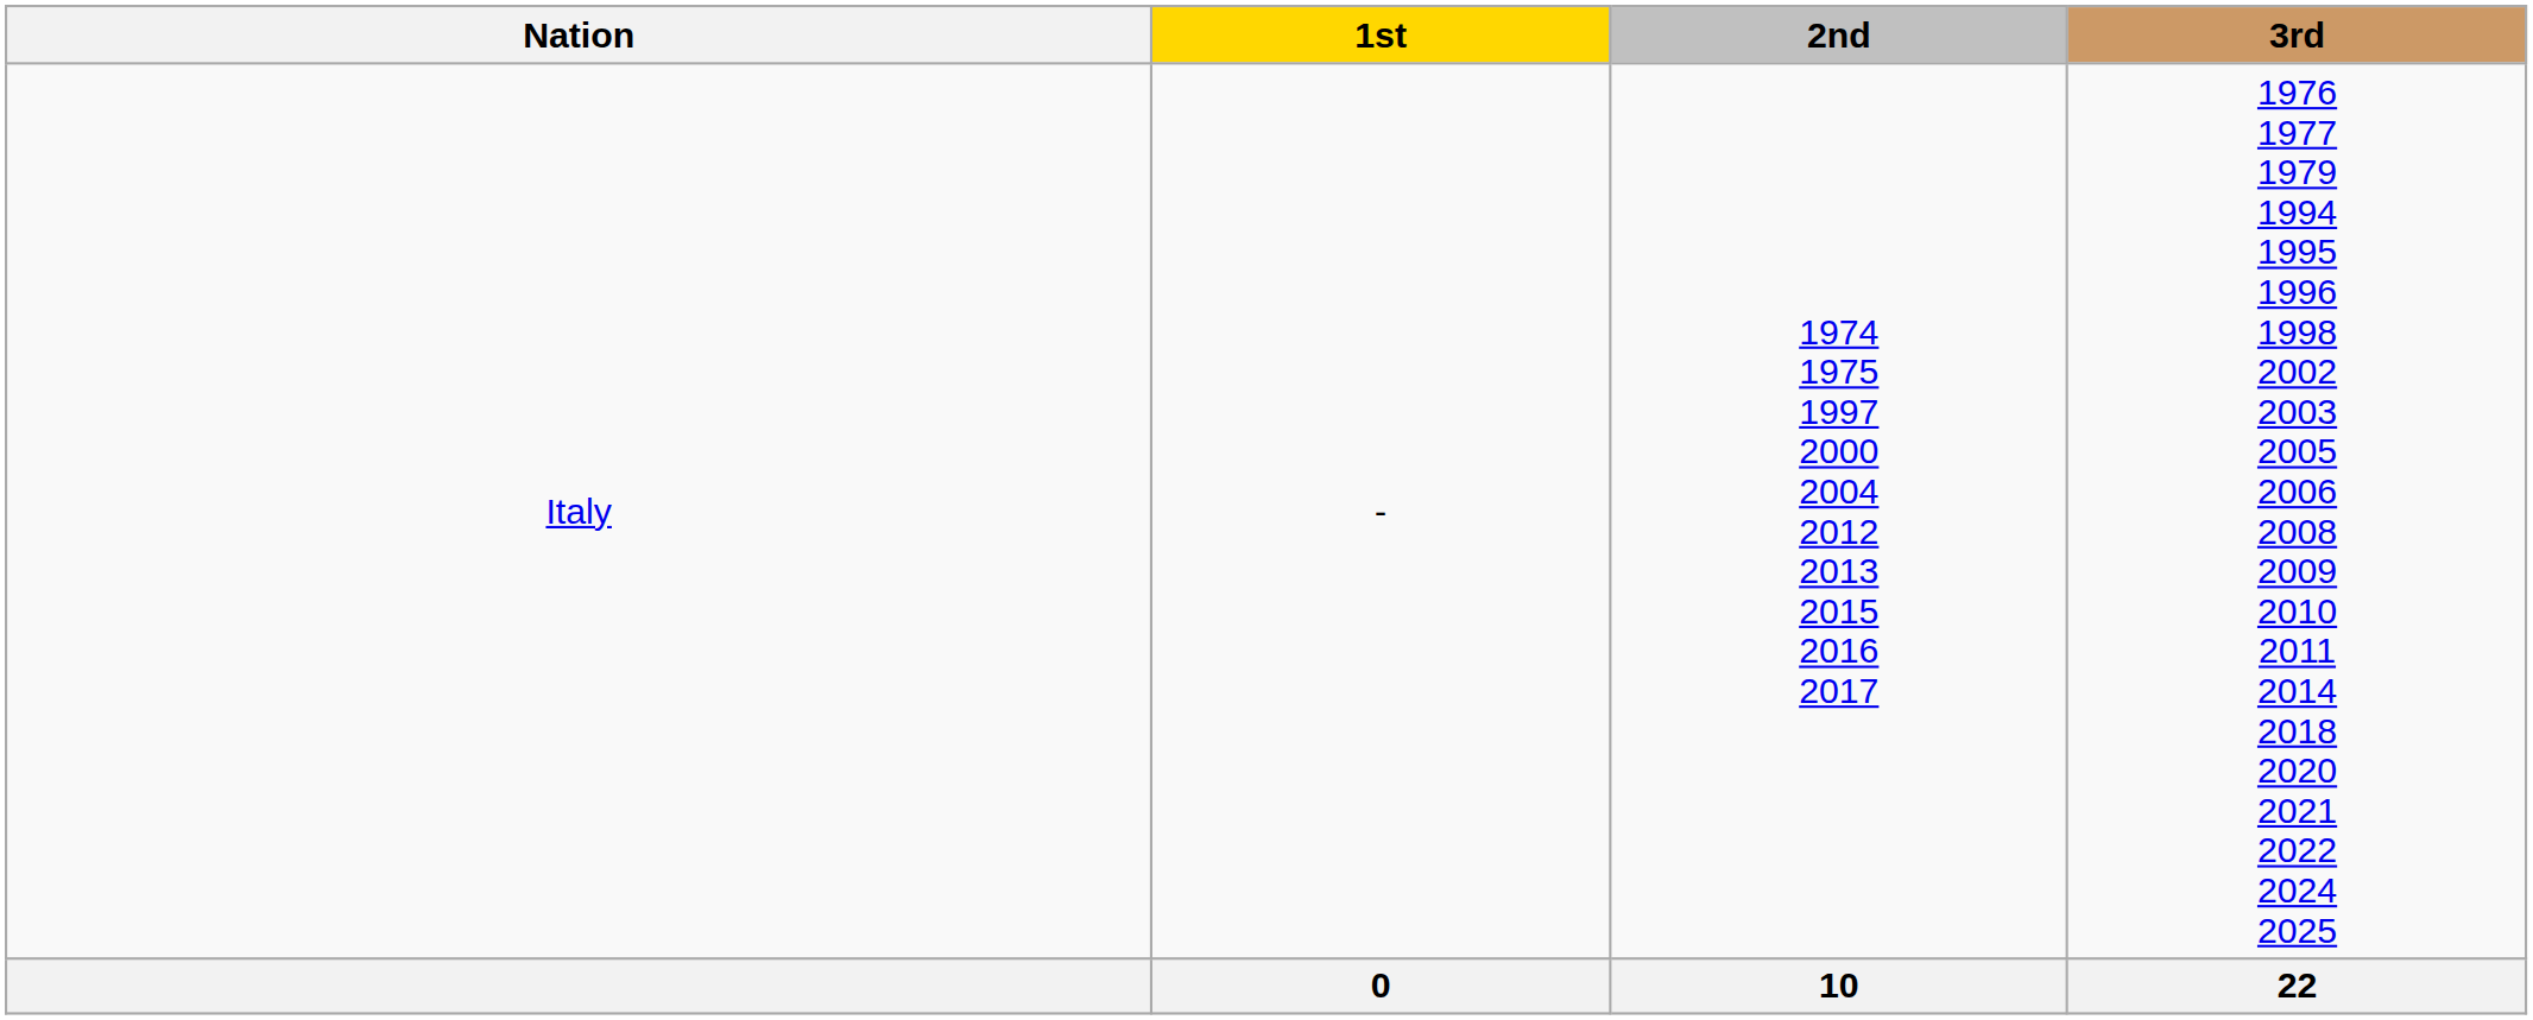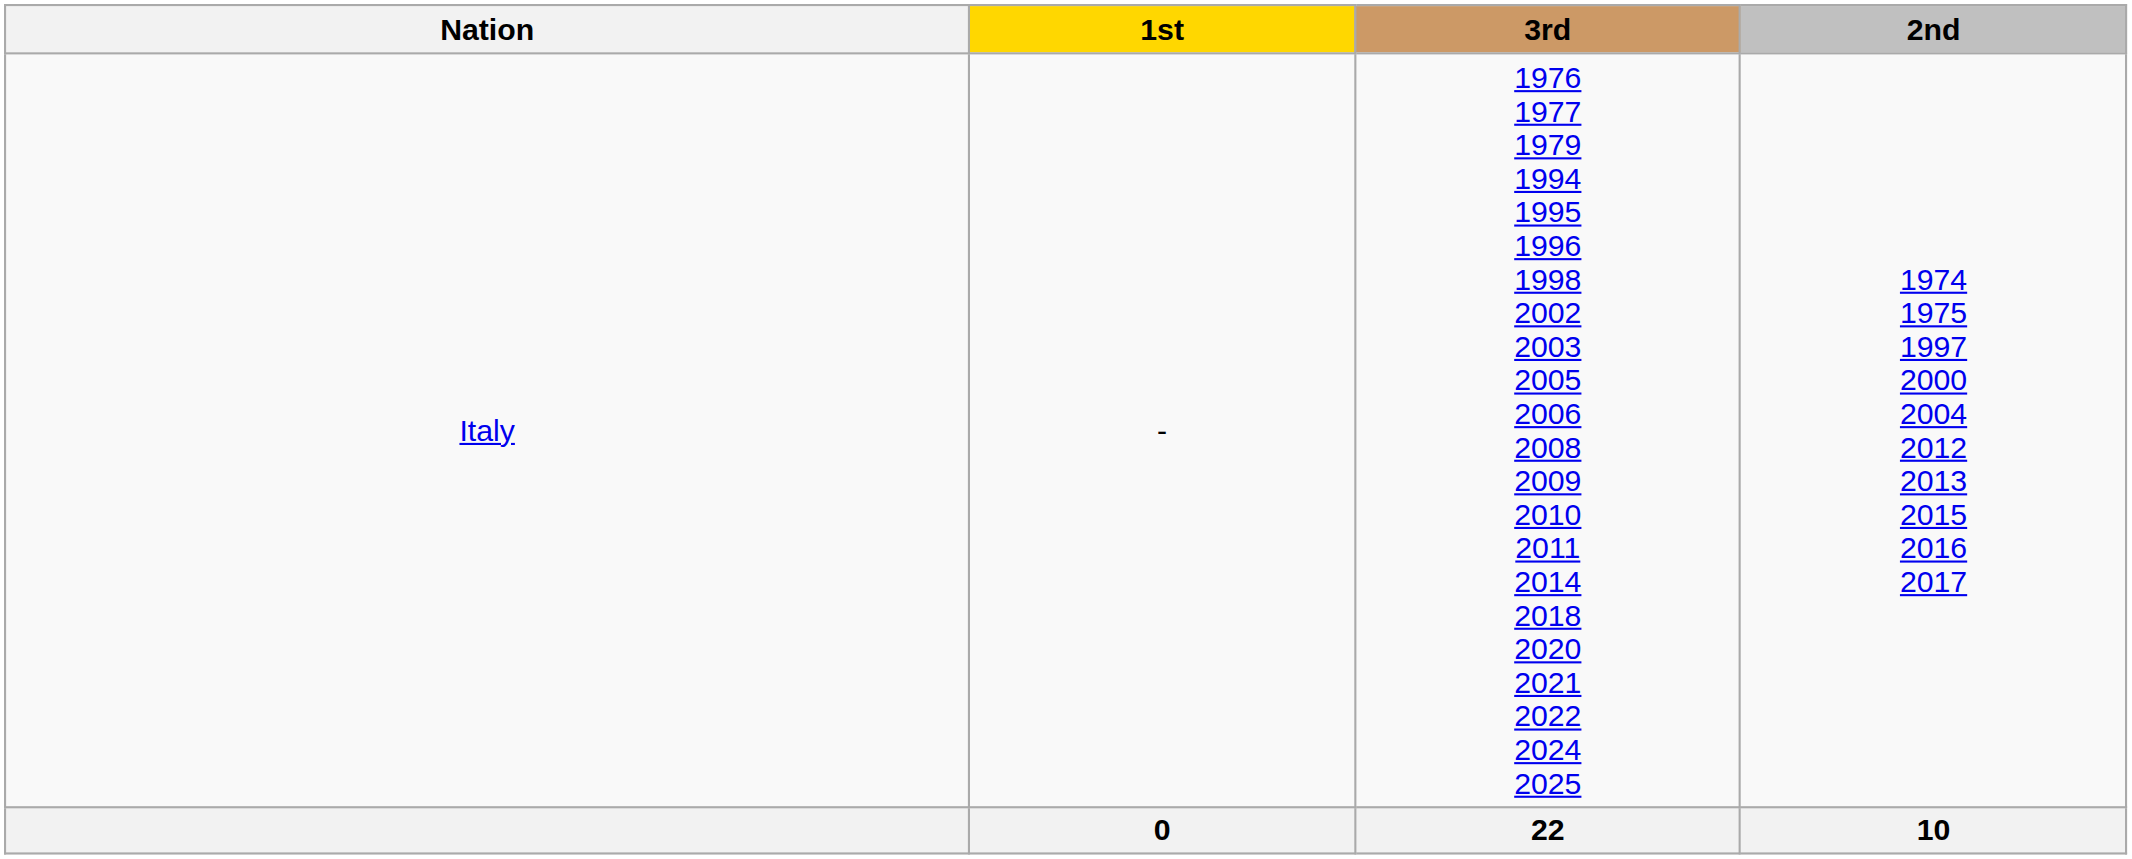columns swapped: 2nd <-> 3rd
